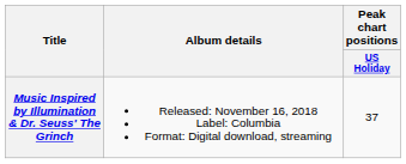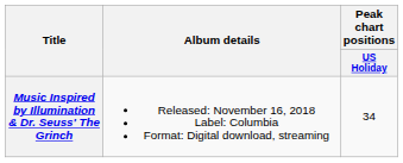Music Inspired by Illumination & Dr. Seuss' The Grinch | Peak chart positions / US Holiday: 37 -> 34
